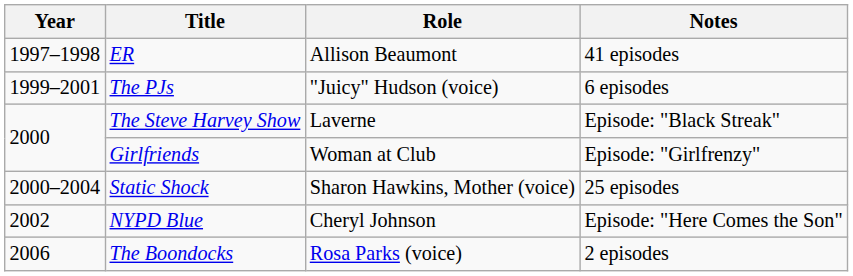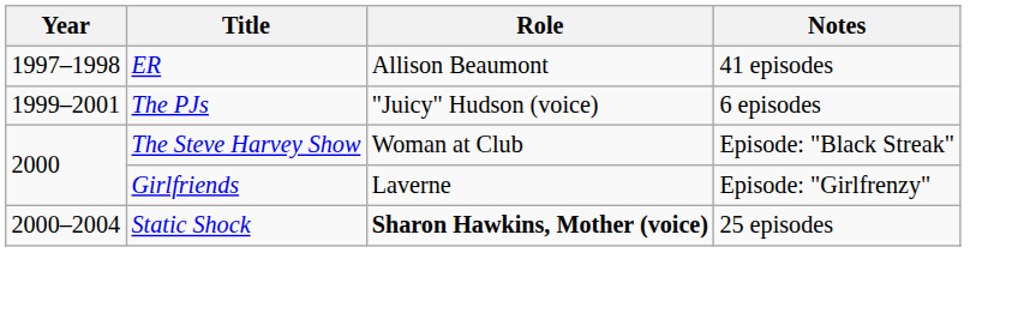The Steve Harvey Show | Role: Laverne -> Woman at Club
Girlfriends | Role: Woman at Club -> Laverne
Static Shock | Role: normal -> bold
- row: 2002 | NYPD Blue | Cheryl Johnson | Episode: "Here Comes the Son"
- row: 2006 | The Boondocks | Rosa Parks (voice) | 2 episodes
